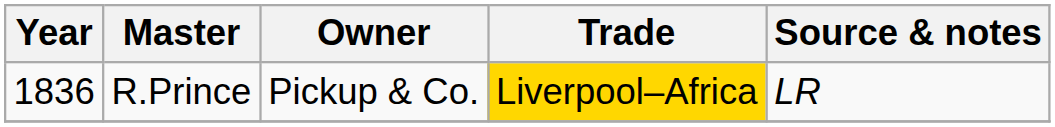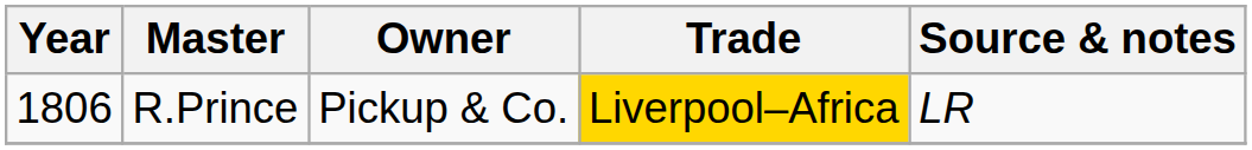R.Prince | Year: 1836 -> 1806
